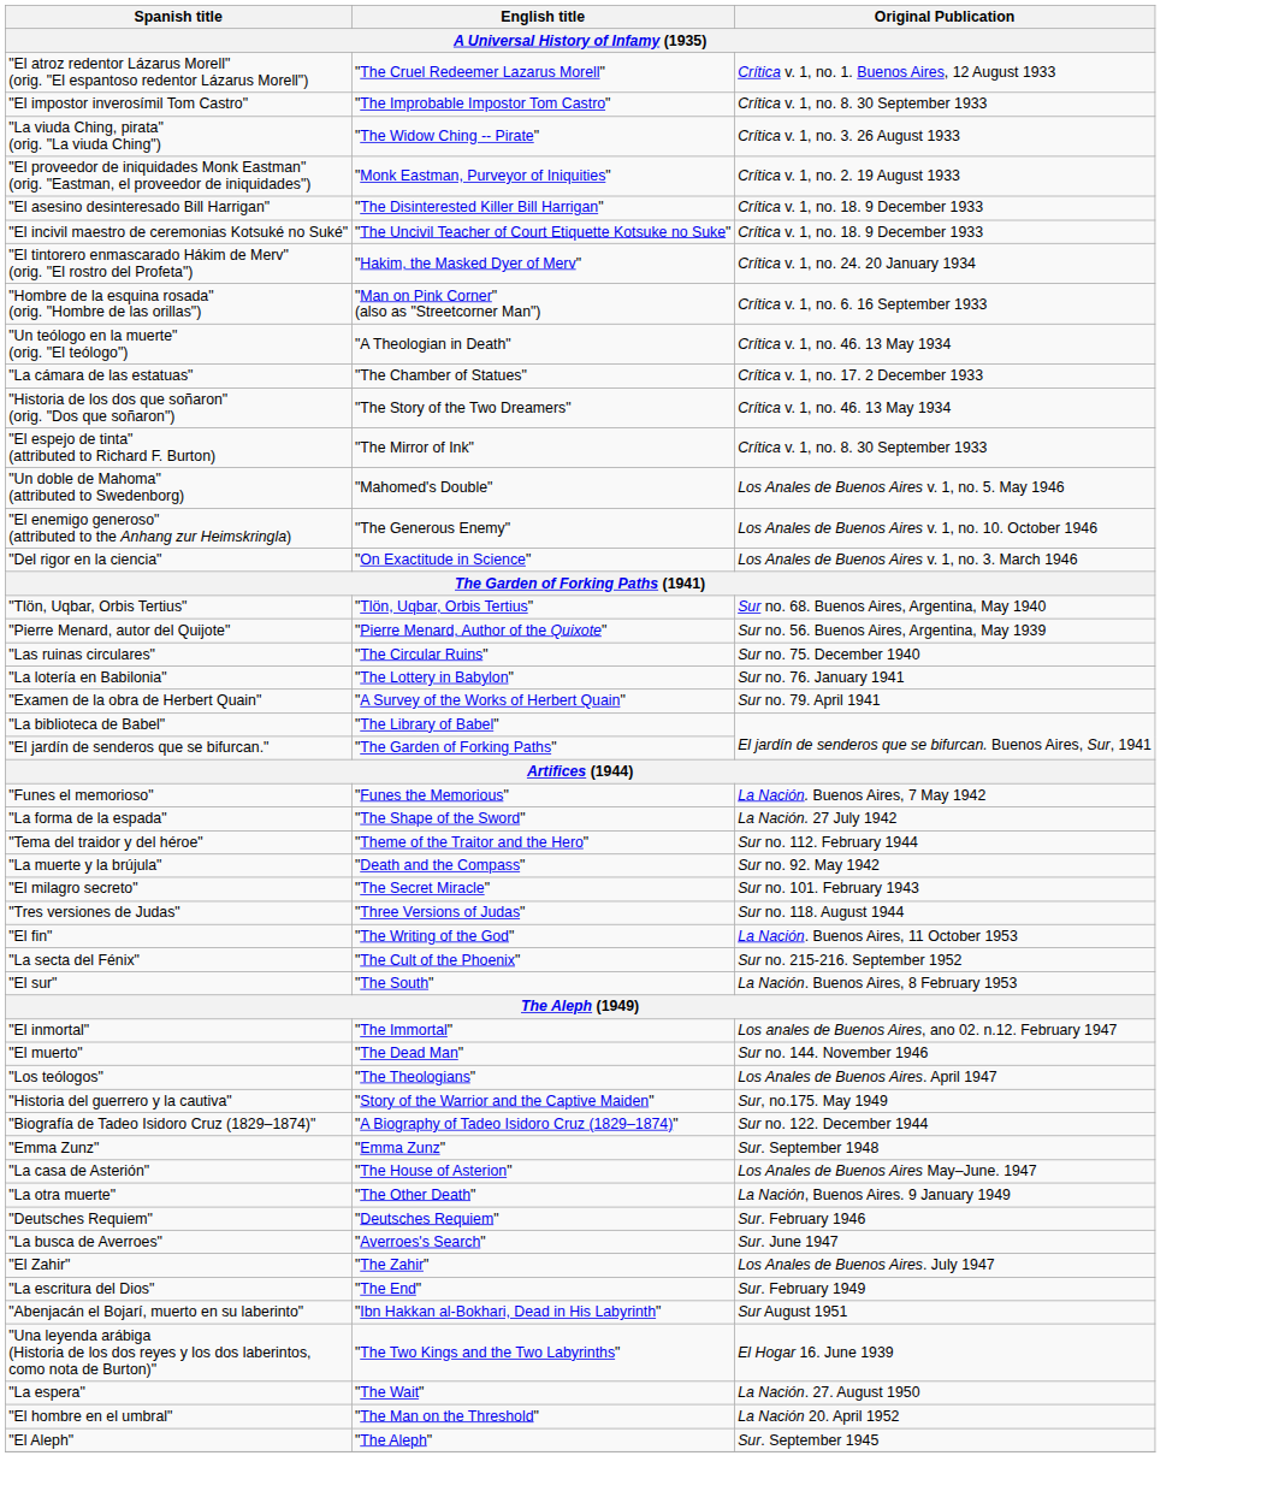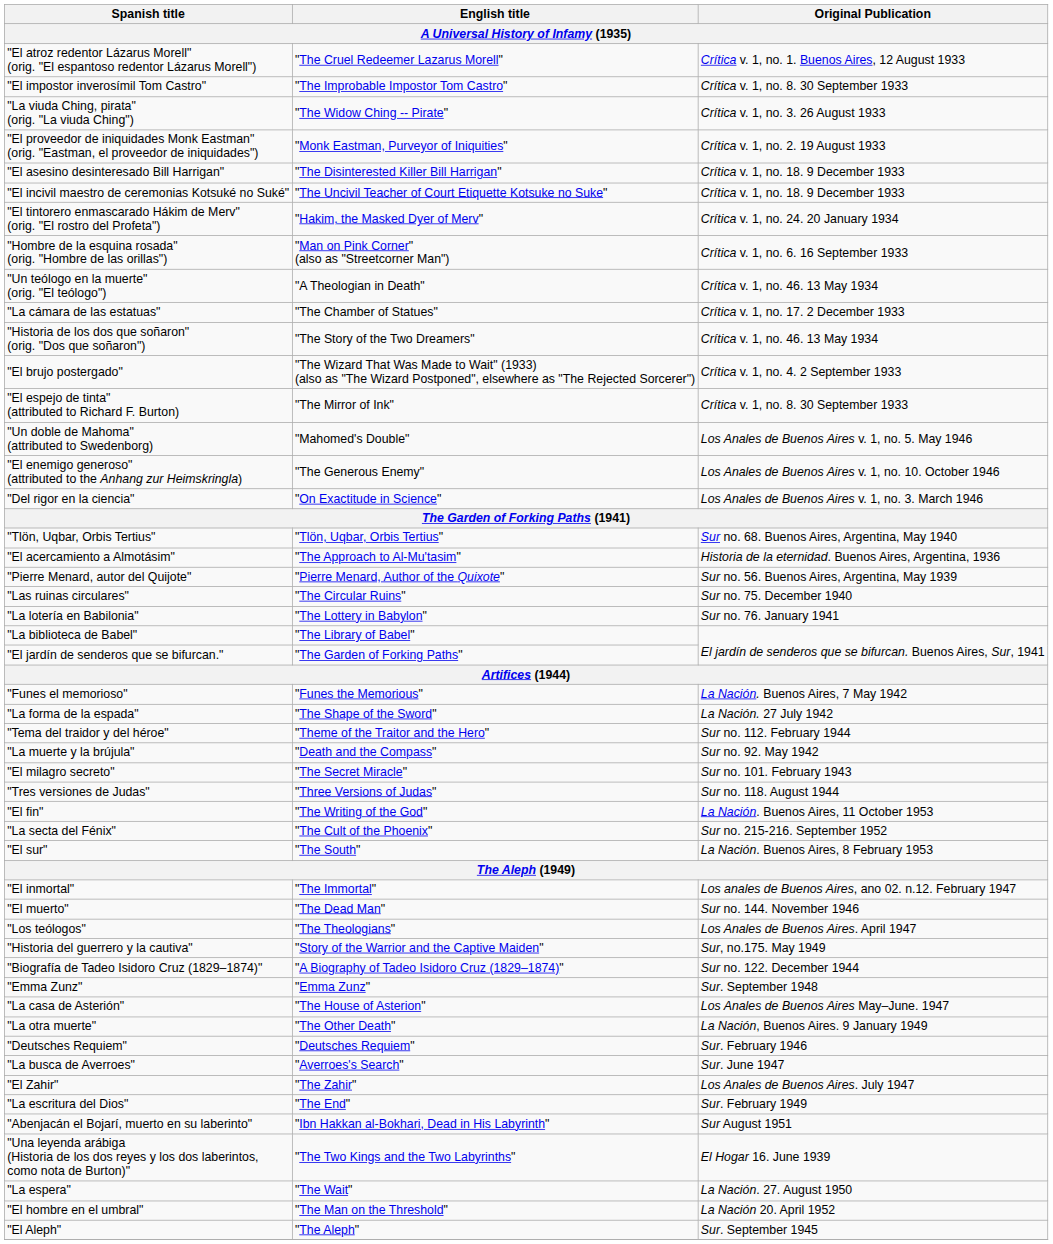+ row: "El brujo postergado" | "The Wizard That Was Made to Wait" (1933) (also as "The Wizard Postponed", elsewhere as "The Rejected Sorcerer") | Crítica v. 1, no. 4. 2 September 1933
+ row: "El acercamiento a Almotásim" | "The Approach to Al-Mu'tasim" | Historia de la eternidad. Buenos Aires, Argentina, 1936
- row: "Examen de la obra de Herbert Quain" | "A Survey of the Works of Herbert Quain" | Sur no. 79. April 1941
